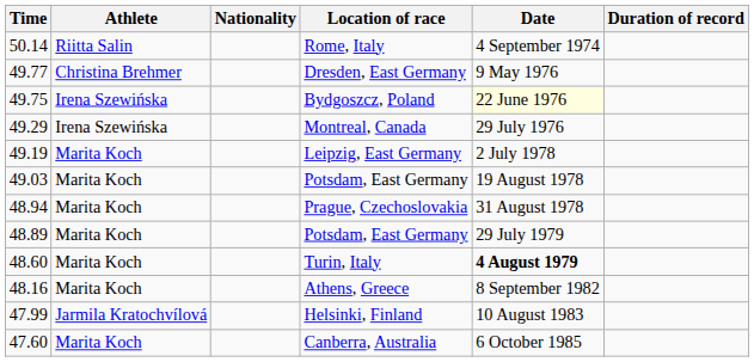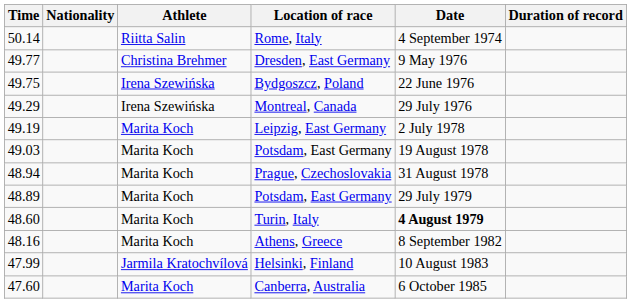columns swapped: Athlete <-> Nationality
Bydgoszcz, Poland | Date: lightyellow background -> no background
